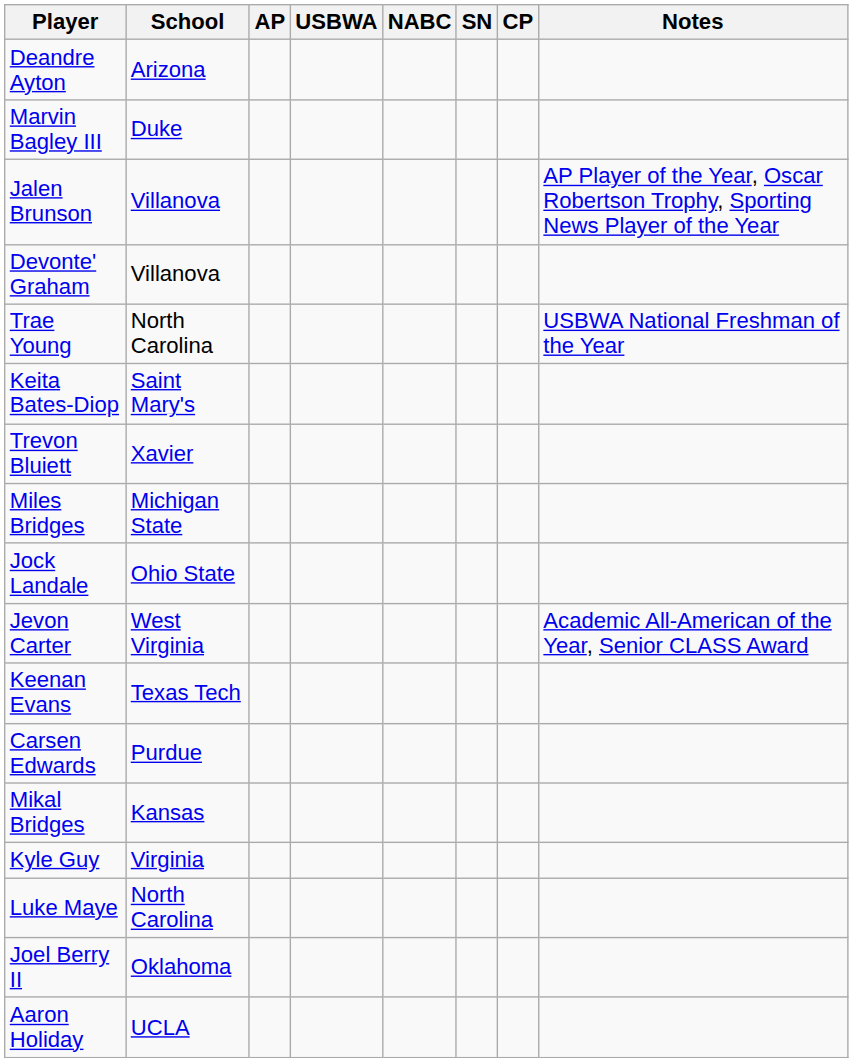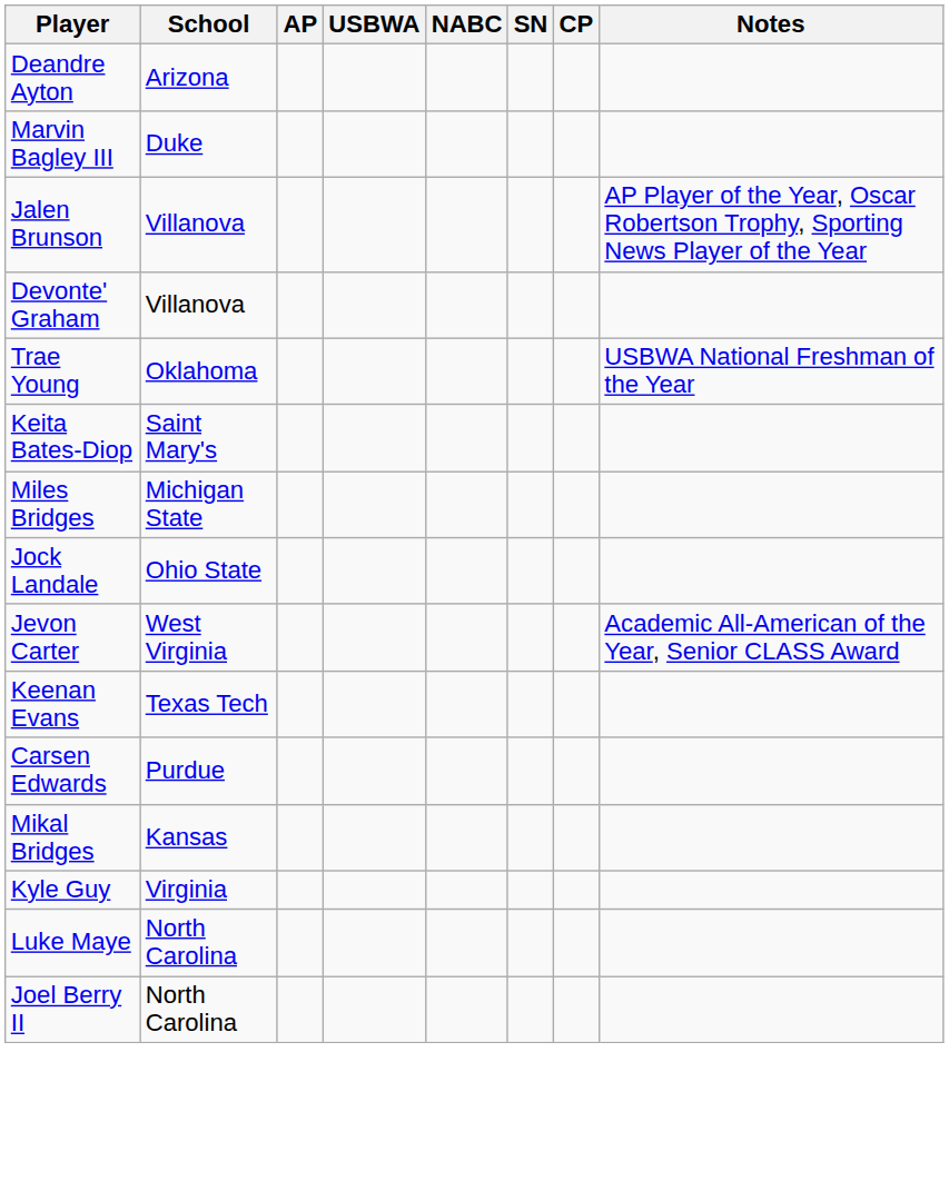Trae Young | School: North Carolina -> Oklahoma
- row: Trevon Bluiett | Xavier
Joel Berry II | School: Oklahoma -> North Carolina
- row: Aaron Holiday | UCLA
